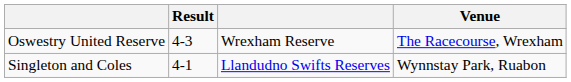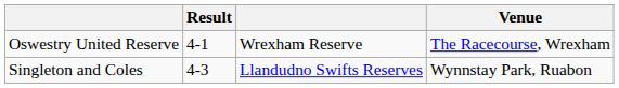Oswestry United Reserve | Result: 4-3 -> 4-1
Singleton and Coles | Result: 4-1 -> 4-3
